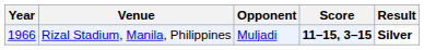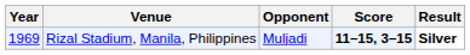Rizal Stadium, Manila, Philippines | Year: 1966 -> 1969
